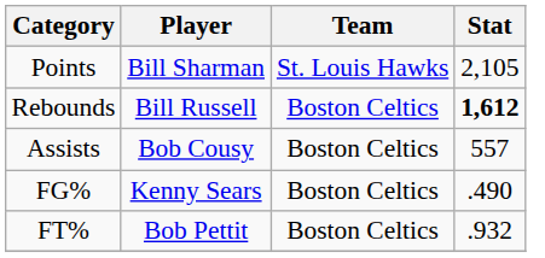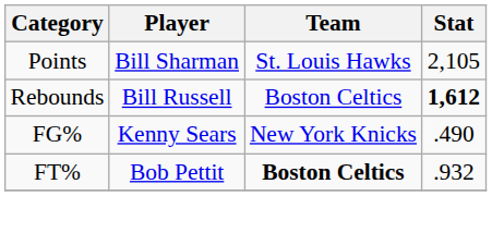- row: Assists | Bob Cousy | Boston Celtics | 557
FG% | Team: Boston Celtics -> New York Knicks
FT% | Team: normal -> bold
